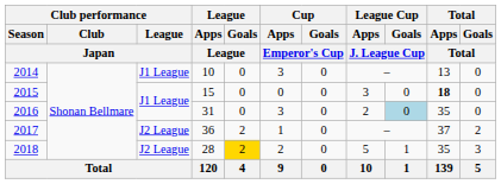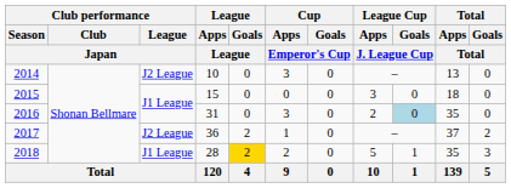2014 | Club performance / League / Japan: J1 League -> J2 League
2015 | Total / Apps / Total: bold -> normal
2018 | Club performance / League / Japan: J2 League -> J1 League
